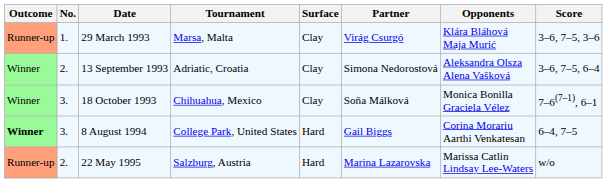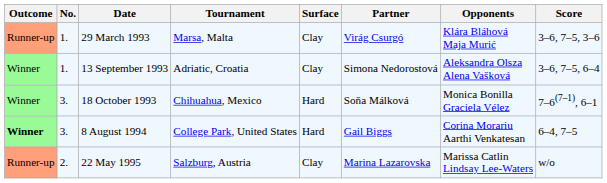13 September 1993 | No.: 2. -> 1.
18 October 1993 | Surface: Clay -> Hard
22 May 1995 | Surface: Hard -> Clay
